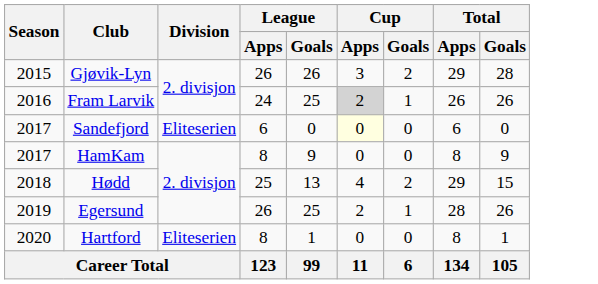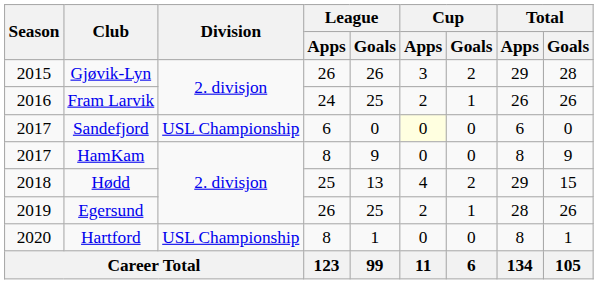Fram Larvik | Cup / Apps: lightgrey background -> no background
Sandefjord | Division: Eliteserien -> USL Championship
Hartford | Division: Eliteserien -> USL Championship
